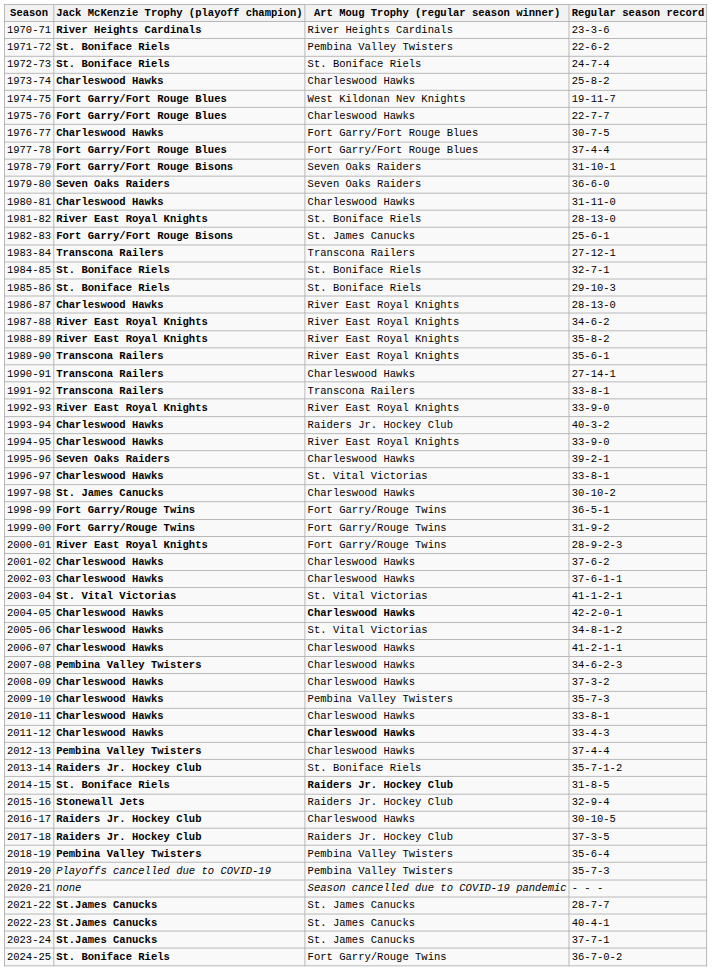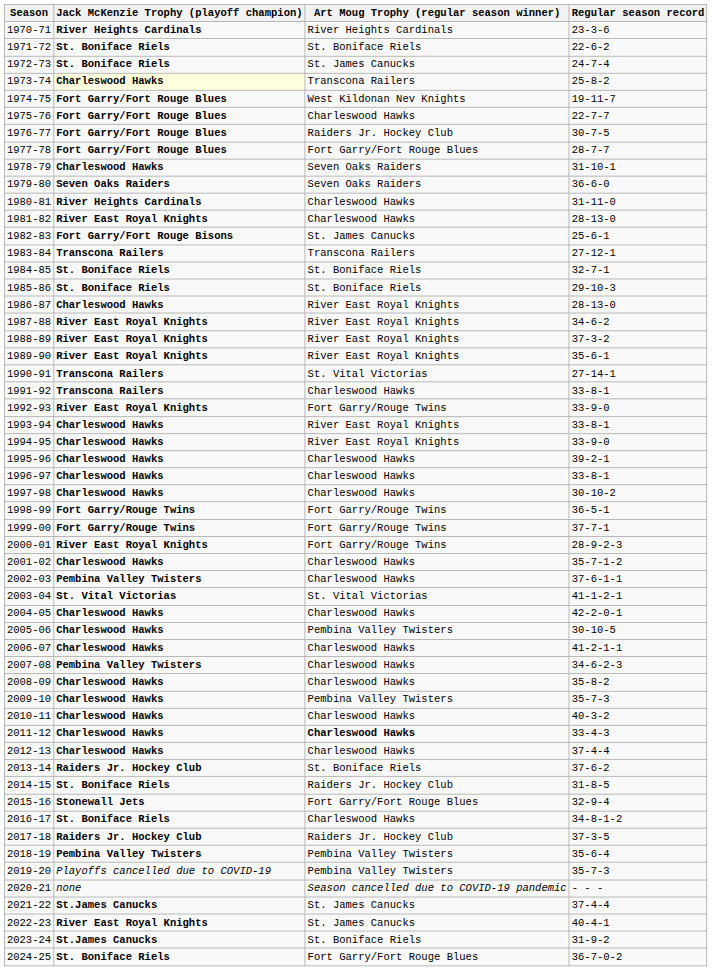1971-72 | Art Moug Trophy (regular season winner): Pembina Valley Twisters -> St. Boniface Riels
1972-73 | Art Moug Trophy (regular season winner): St. Boniface Riels -> St. James Canucks
1973-74 | Jack McKenzie Trophy (playoff champion): no background -> lightyellow background
1973-74 | Art Moug Trophy (regular season winner): Charleswood Hawks -> Transcona Railers
1976-77 | Jack McKenzie Trophy (playoff champion): Charleswood Hawks -> Fort Garry/Fort Rouge Blues
1976-77 | Art Moug Trophy (regular season winner): Fort Garry/Fort Rouge Blues -> Raiders Jr. Hockey Club
1977-78 | Regular season record: 37-4-4 -> 28-7-7
1978-79 | Jack McKenzie Trophy (playoff champion): Fort Garry/Fort Rouge Bisons -> Charleswood Hawks
1980-81 | Jack McKenzie Trophy (playoff champion): Charleswood Hawks -> River Heights Cardinals
1981-82 | Art Moug Trophy (regular season winner): St. Boniface Riels -> Charleswood Hawks
1988-89 | Regular season record: 35-8-2 -> 37-3-2
1989-90 | Jack McKenzie Trophy (playoff champion): Transcona Railers -> River East Royal Knights
1990-91 | Art Moug Trophy (regular season winner): Charleswood Hawks -> St. Vital Victorias
1991-92 | Art Moug Trophy (regular season winner): Transcona Railers -> Charleswood Hawks
1992-93 | Art Moug Trophy (regular season winner): River East Royal Knights -> Fort Garry/Rouge Twins
1993-94 | Art Moug Trophy (regular season winner): Raiders Jr. Hockey Club -> River East Royal Knights
1993-94 | Regular season record: 40-3-2 -> 33-8-1
1995-96 | Jack McKenzie Trophy (playoff champion): Seven Oaks Raiders -> Charleswood Hawks
1996-97 | Art Moug Trophy (regular season winner): St. Vital Victorias -> Charleswood Hawks
1997-98 | Jack McKenzie Trophy (playoff champion): St. James Canucks -> Charleswood Hawks
1999-00 | Regular season record: 31-9-2 -> 37-7-1
2001-02 | Regular season record: 37-6-2 -> 35-7-1-2
2002-03 | Jack McKenzie Trophy (playoff champion): Charleswood Hawks -> Pembina Valley Twisters
2004-05 | Art Moug Trophy (regular season winner): bold -> normal
2005-06 | Art Moug Trophy (regular season winner): St. Vital Victorias -> Pembina Valley Twisters
2005-06 | Regular season record: 34-8-1-2 -> 30-10-5
2008-09 | Regular season record: 37-3-2 -> 35-8-2
2010-11 | Regular season record: 33-8-1 -> 40-3-2
2012-13 | Jack McKenzie Trophy (playoff champion): Pembina Valley Twisters -> Charleswood Hawks
2013-14 | Regular season record: 35-7-1-2 -> 37-6-2
2014-15 | Art Moug Trophy (regular season winner): bold -> normal
2015-16 | Art Moug Trophy (regular season winner): Raiders Jr. Hockey Club -> Fort Garry/Fort Rouge Blues
2016-17 | Jack McKenzie Trophy (playoff champion): Raiders Jr. Hockey Club -> St. Boniface Riels
2016-17 | Regular season record: 30-10-5 -> 34-8-1-2
2021-22 | Regular season record: 28-7-7 -> 37-4-4
2022-23 | Jack McKenzie Trophy (playoff champion): St.James Canucks -> River East Royal Knights
2023-24 | Art Moug Trophy (regular season winner): St. James Canucks -> St. Boniface Riels
2023-24 | Regular season record: 37-7-1 -> 31-9-2
2024-25 | Art Moug Trophy (regular season winner): Fort Garry/Rouge Twins -> Fort Garry/Fort Rouge Blues
